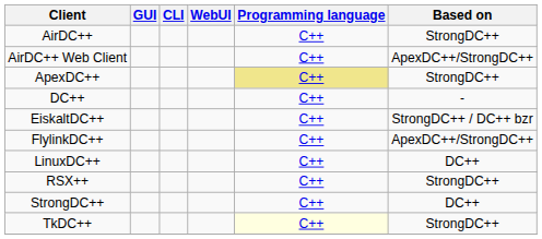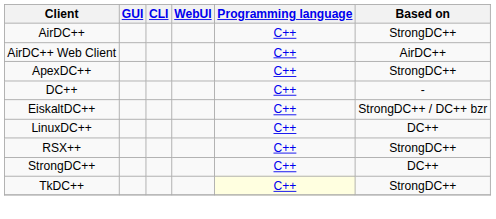AirDC++ Web Client | Based on: ApexDC++/StrongDC++ -> AirDC++
ApexDC++ | Programming language: khaki background -> no background
- row: FlylinkDC++ | C++ | ApexDC++/StrongDC++
